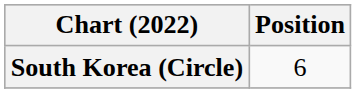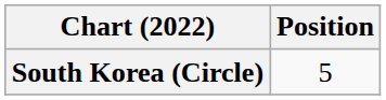South Korea (Circle) | Position: 6 -> 5
